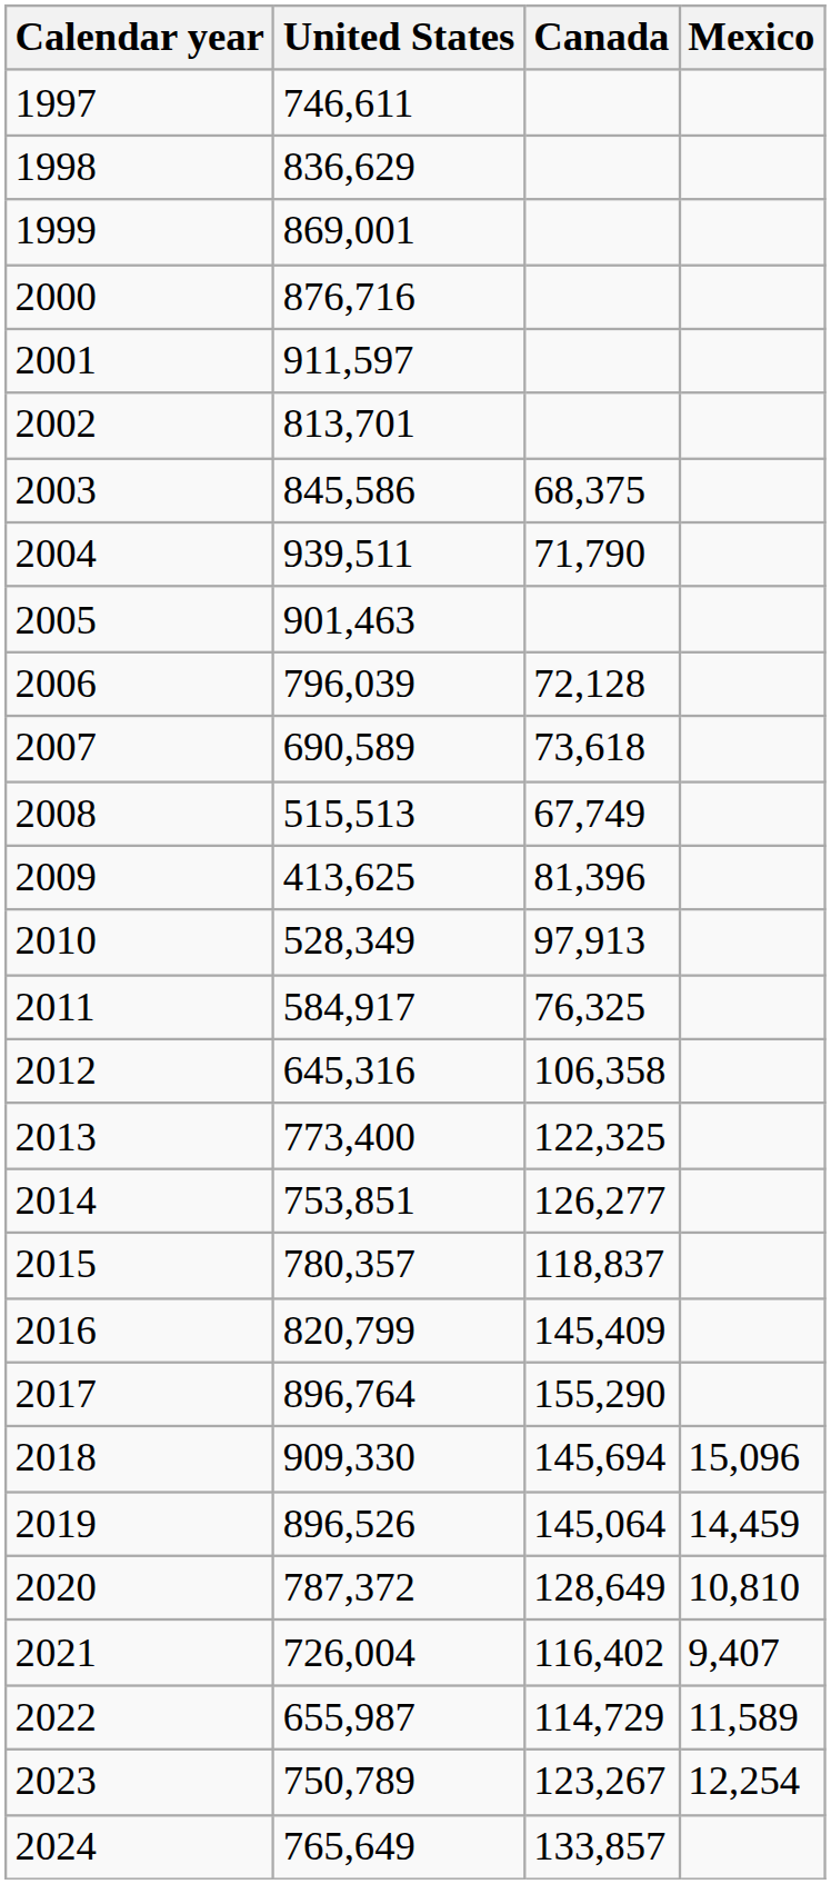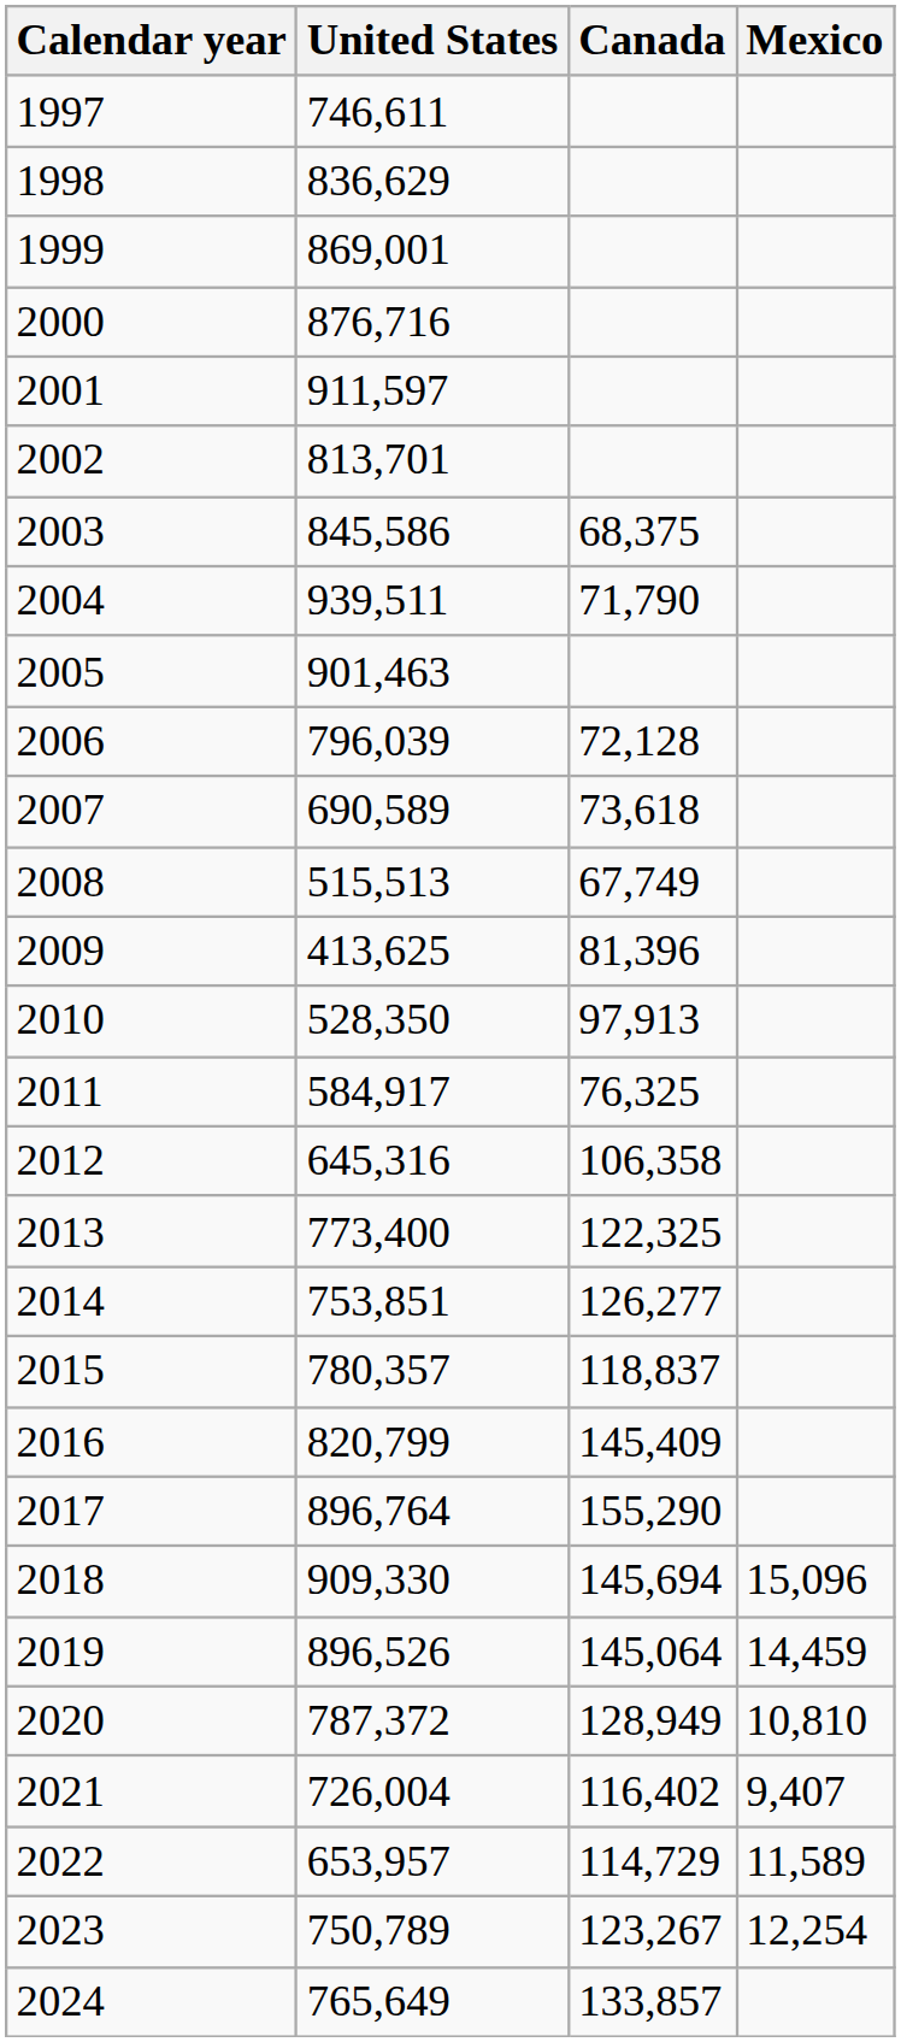2010 | United States: 528,349 -> 528,350
2020 | Canada: 128,649 -> 128,949
2022 | United States: 655,987 -> 653,957
